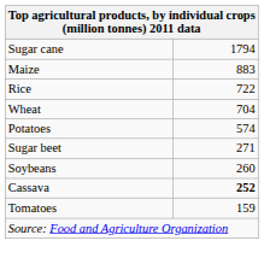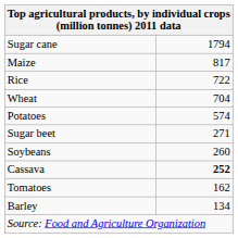Maize | column 2: 883 -> 817
Tomatoes | column 2: 159 -> 162
+ row: Barley | 134
